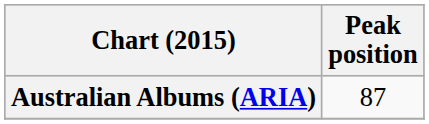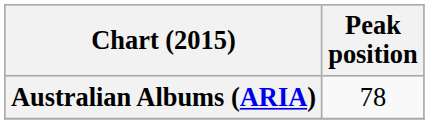Australian Albums (ARIA) | Peak position: 87 -> 78
